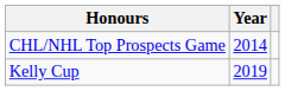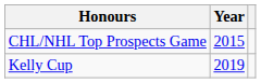CHL/NHL Top Prospects Game | Year: 2014 -> 2015
